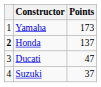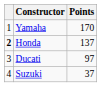Yamaha | Points: 173 -> 170
Ducati | Points: 47 -> 97
